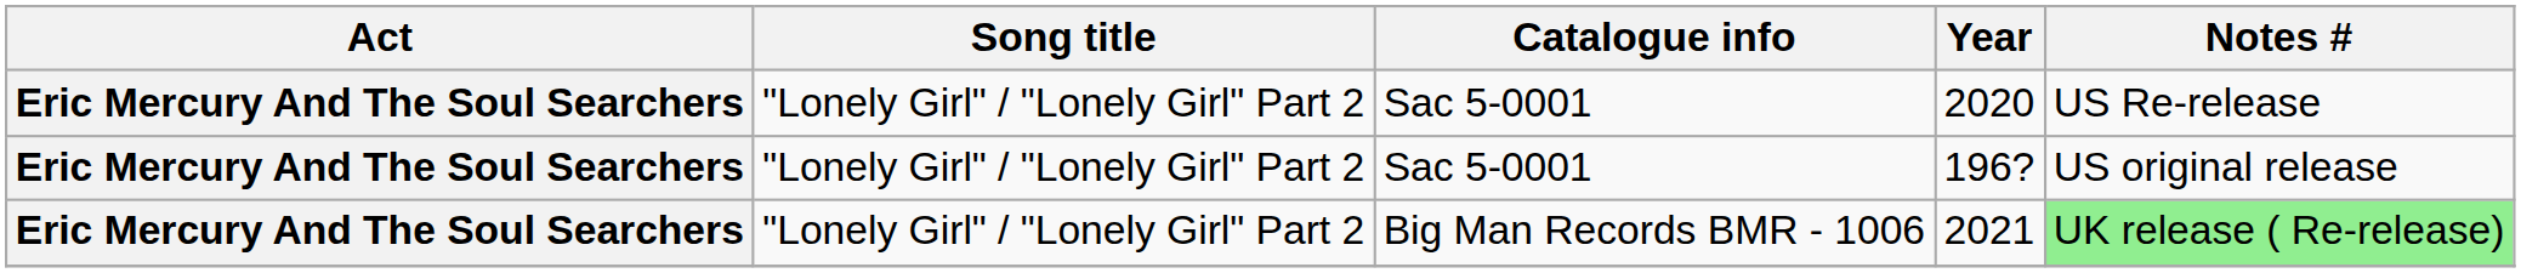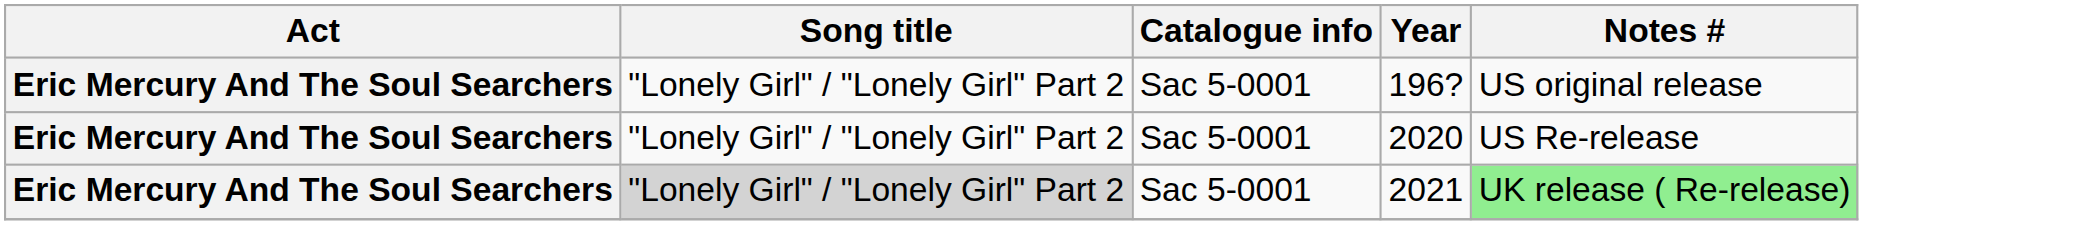rows swapped: 196? <-> 2020
2021 | Song title: no background -> lightgrey background
2021 | Catalogue info: Big Man Records BMR - 1006 -> Sac 5-0001
